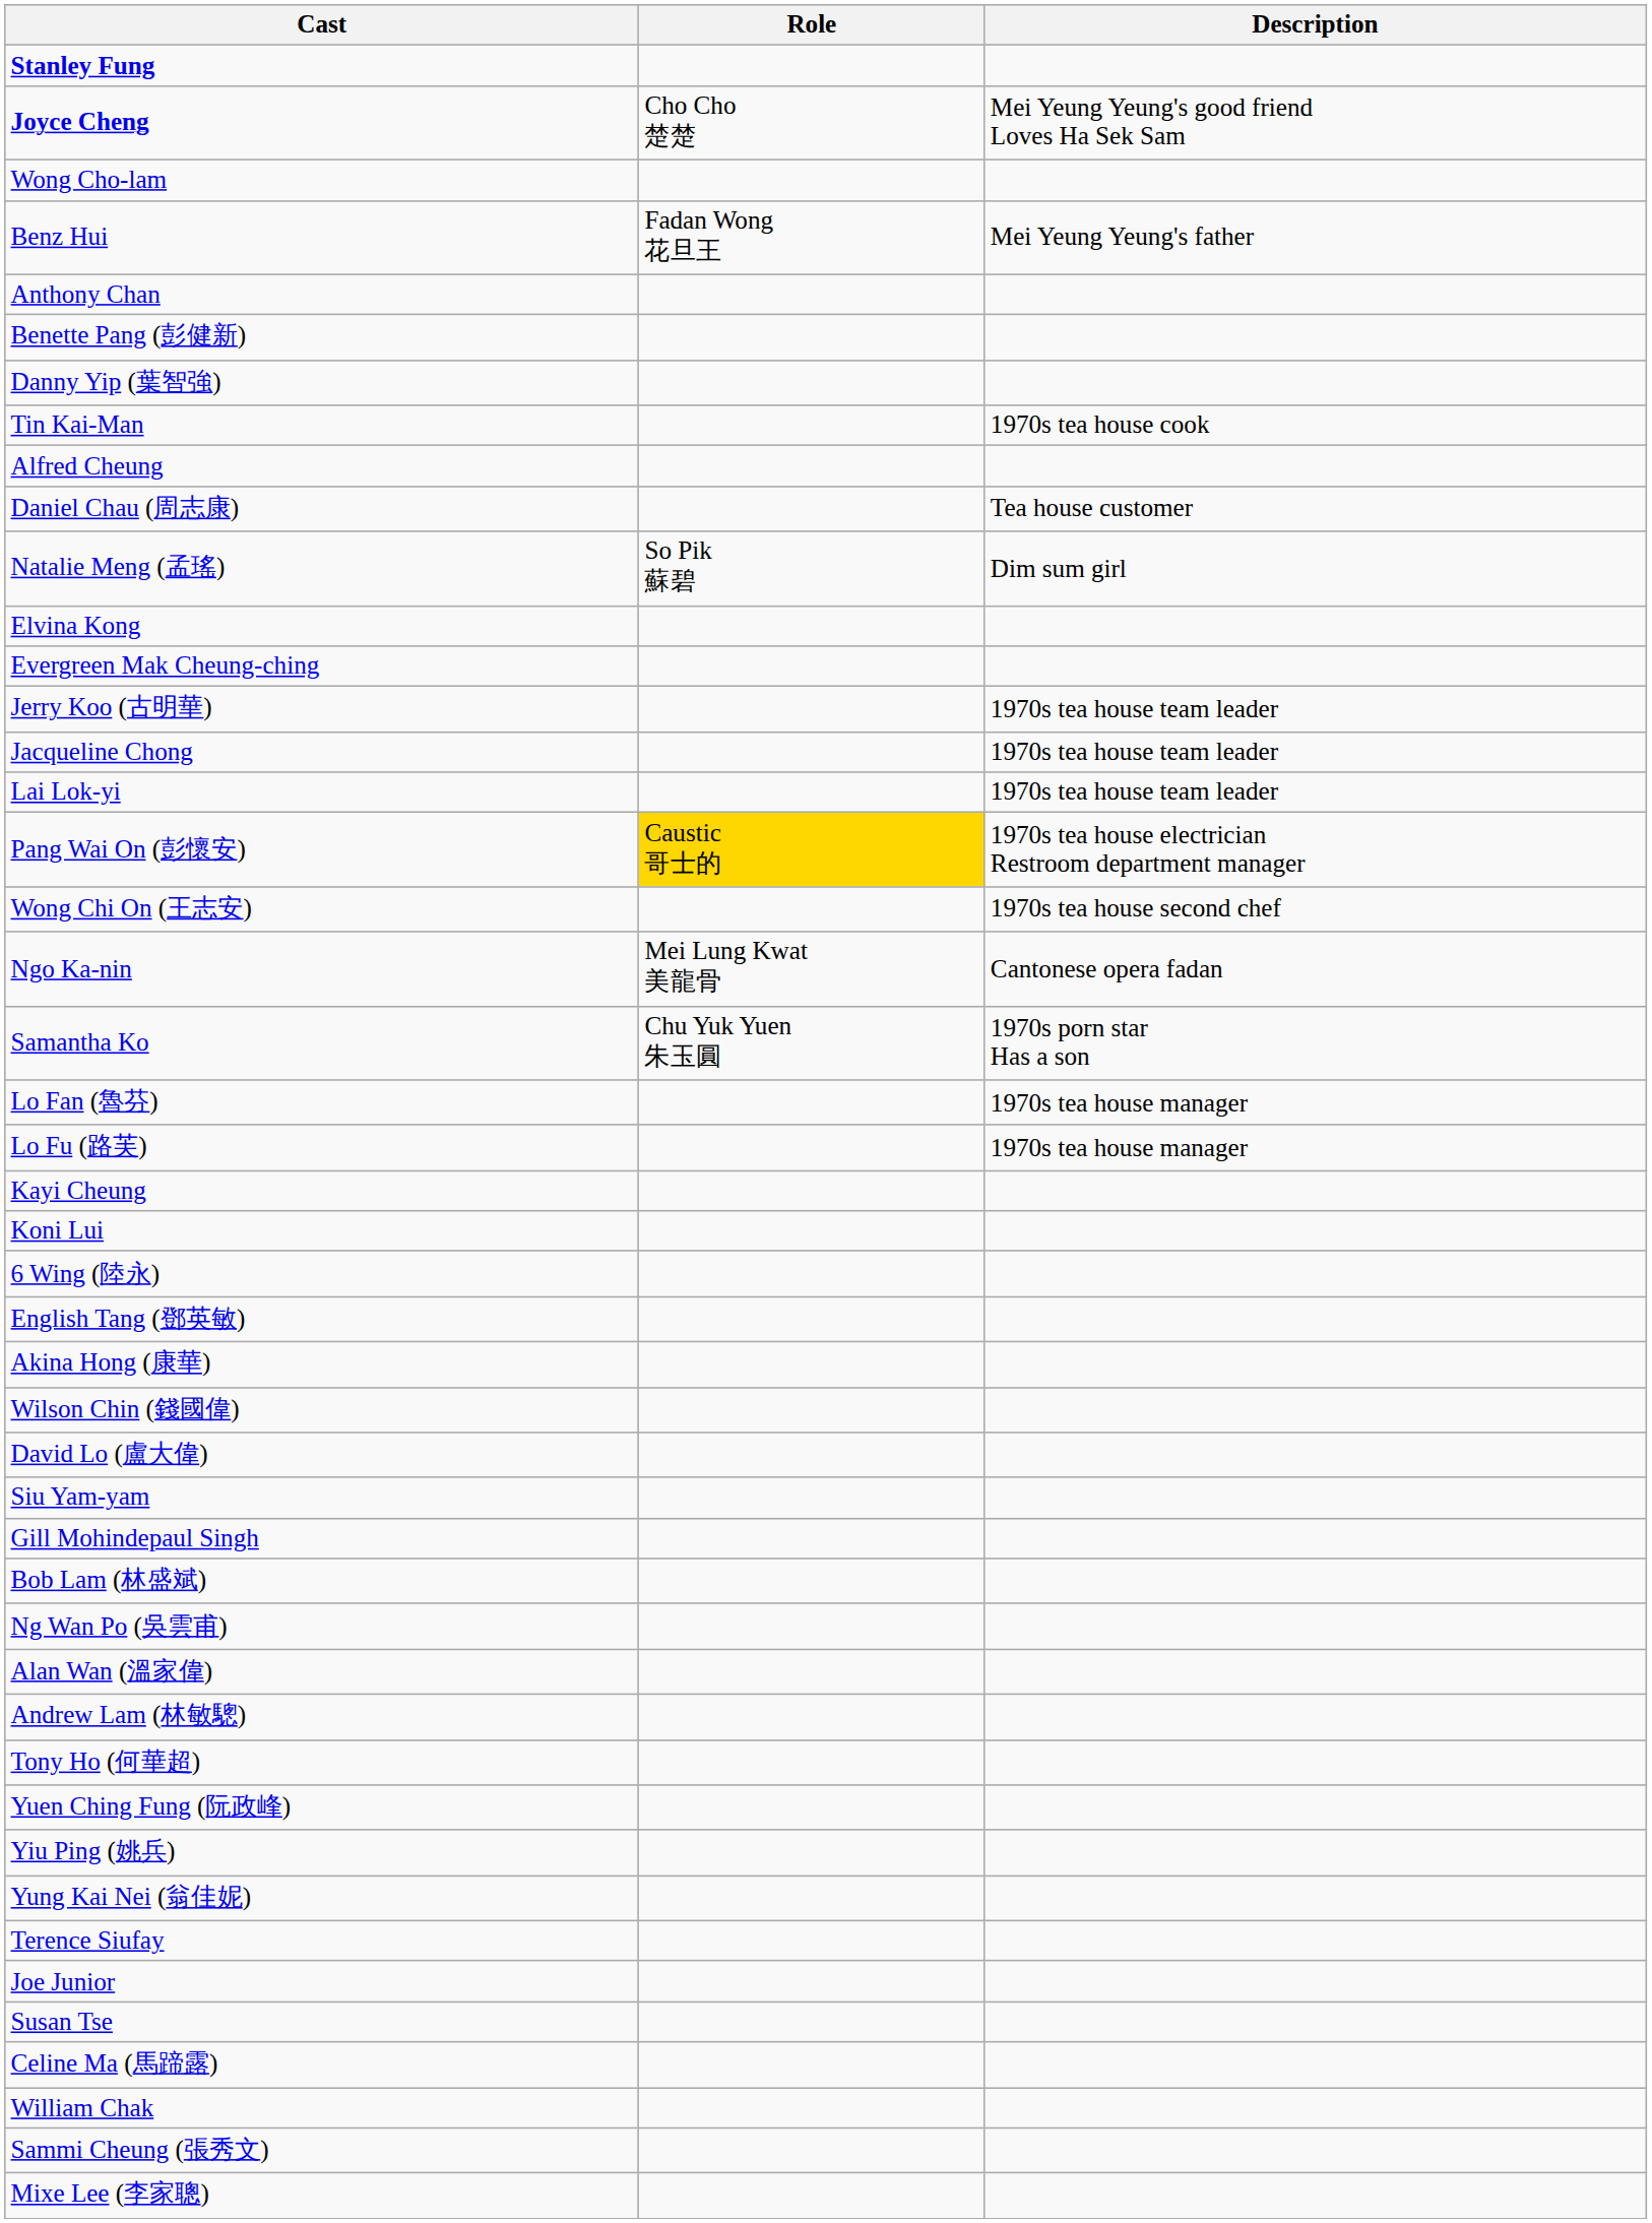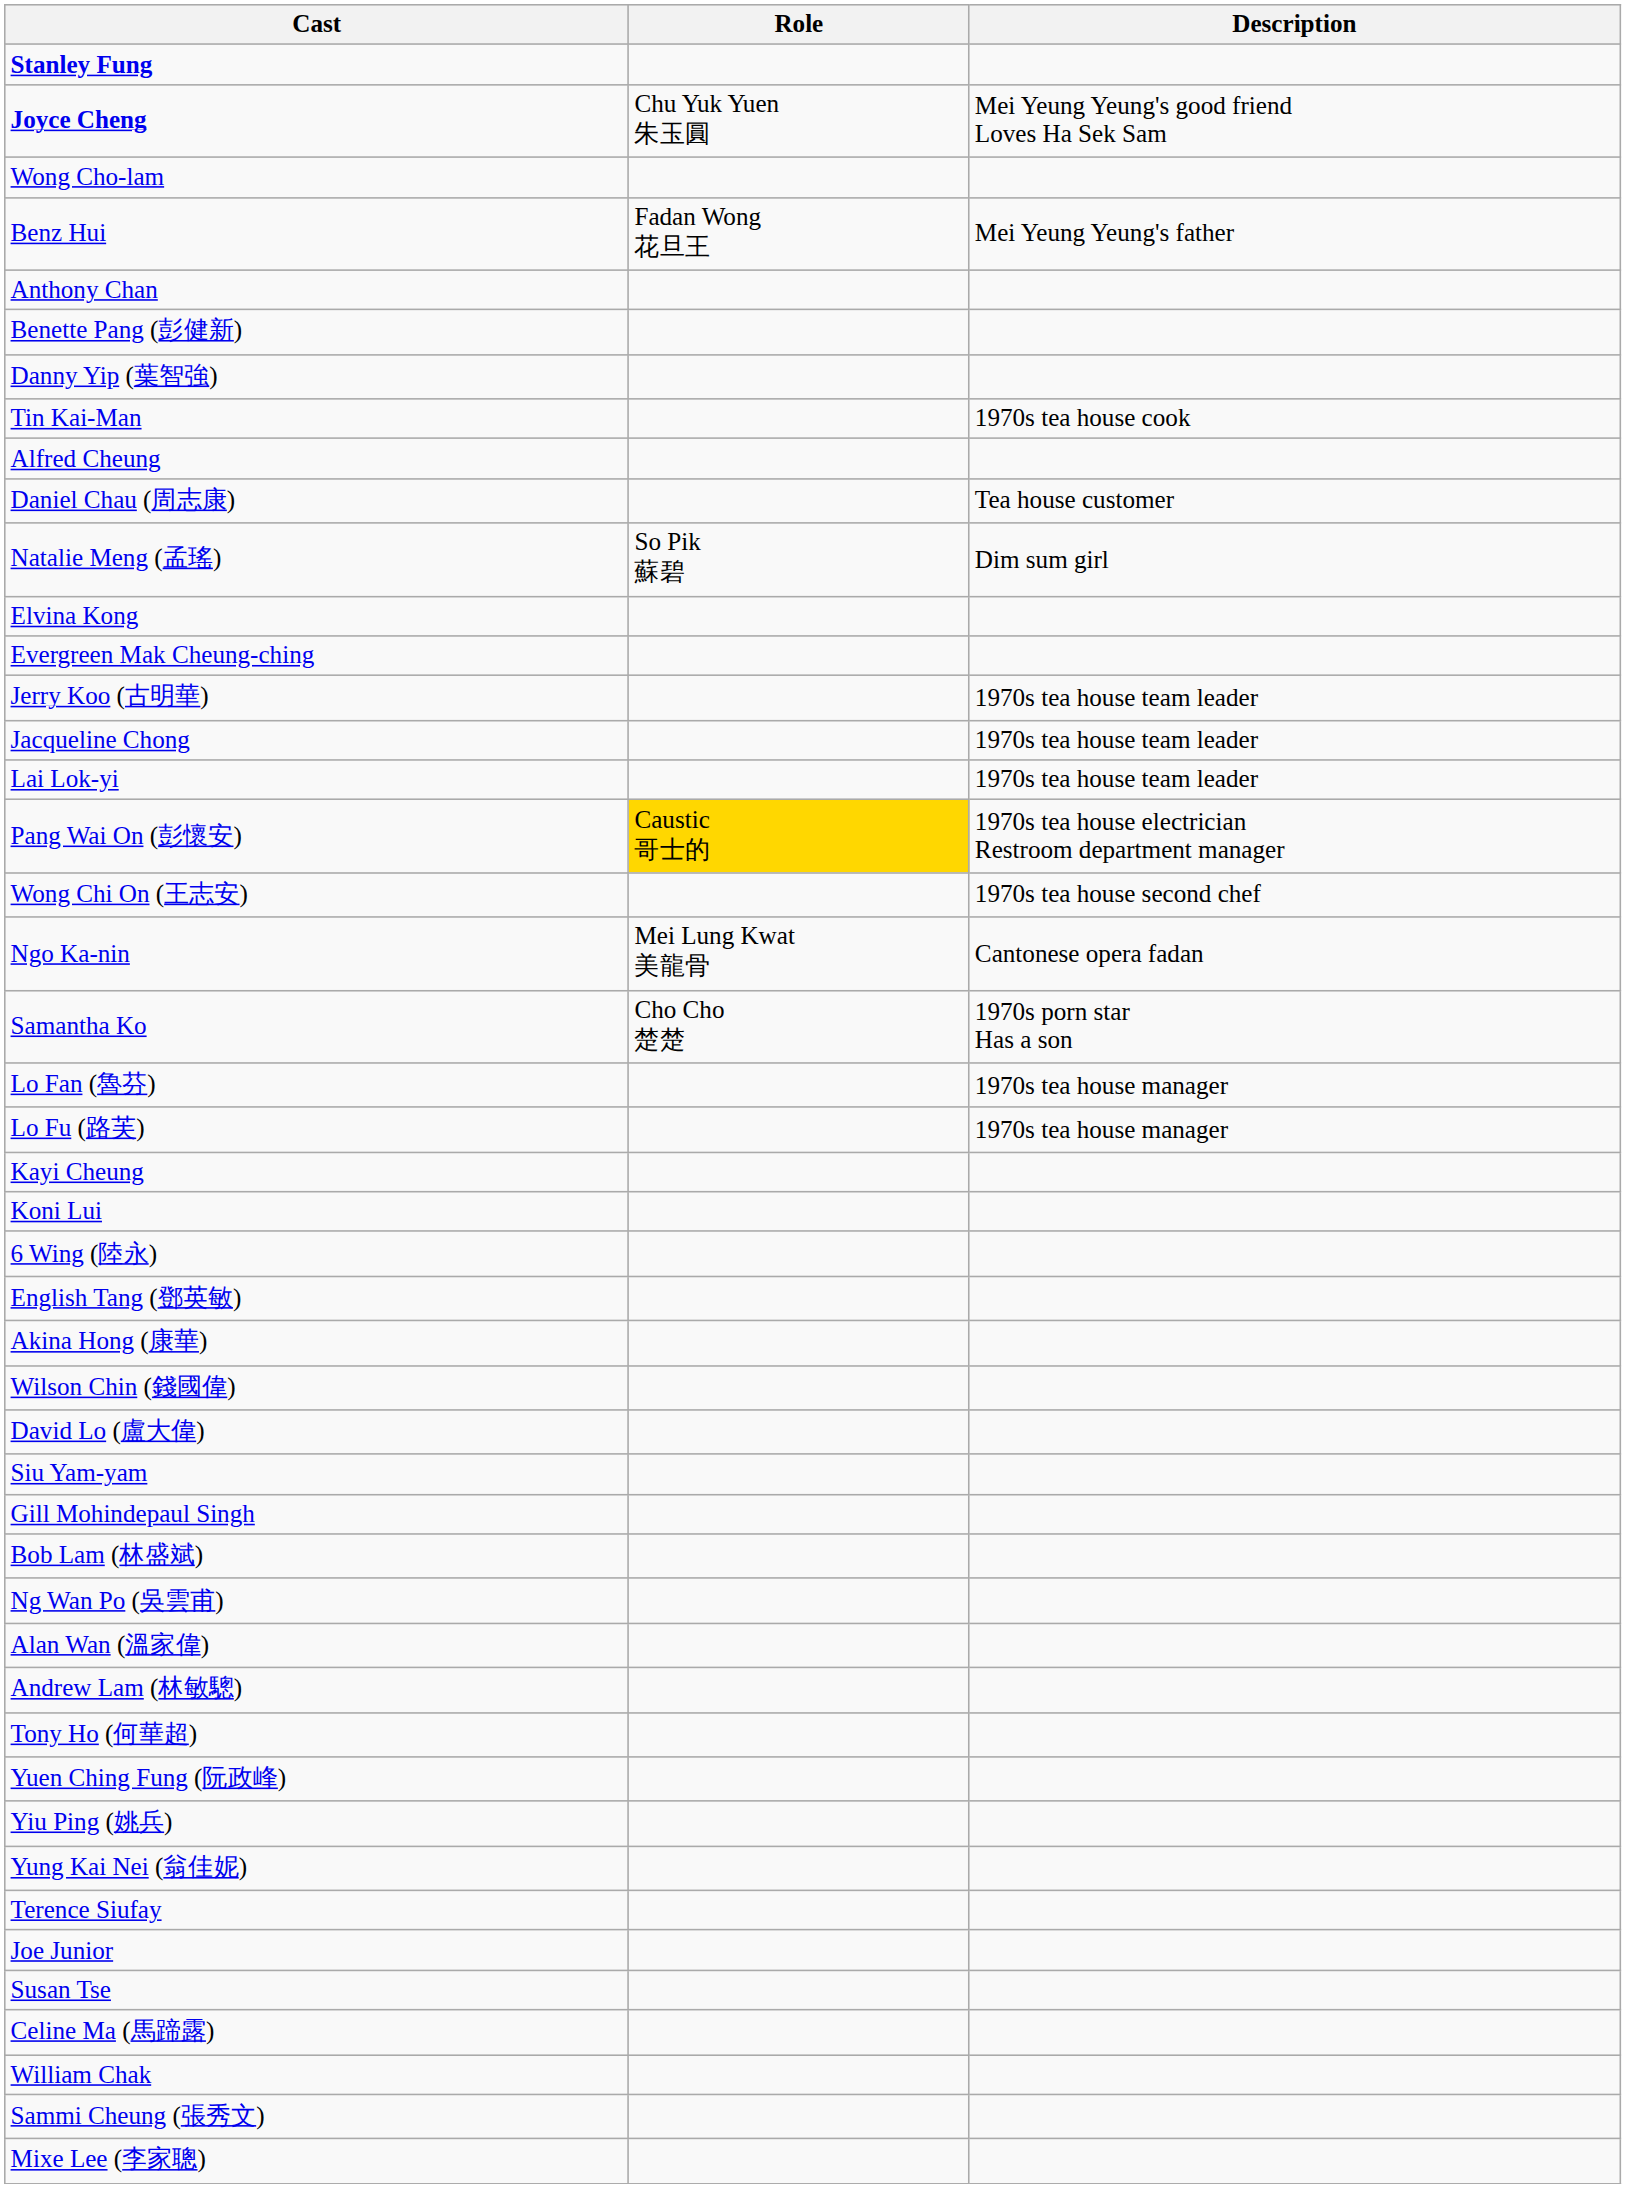Joyce Cheng | Role: Cho Cho 楚楚 -> Chu Yuk Yuen 朱玉圓
Samantha Ko | Role: Chu Yuk Yuen 朱玉圓 -> Cho Cho 楚楚
